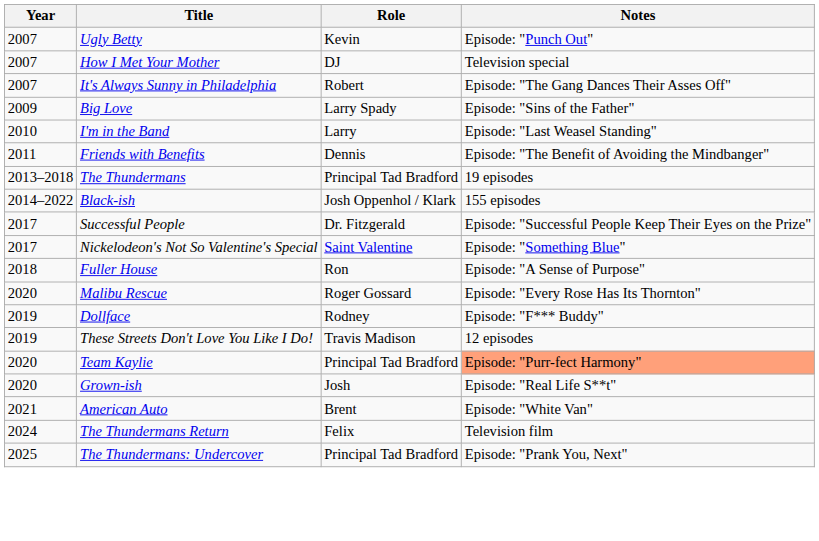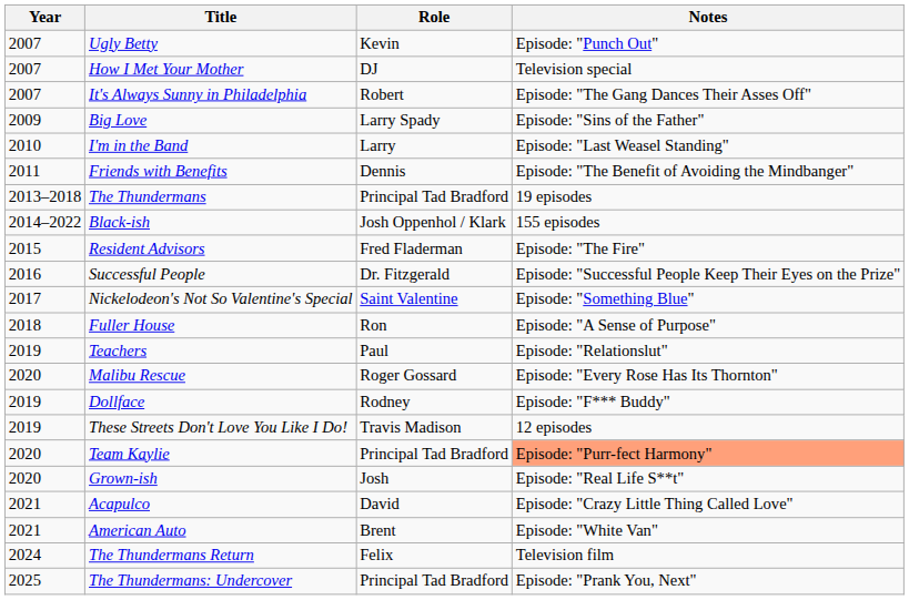+ row: 2015 | Resident Advisors | Fred Fladerman | Episode: "The Fire"
Successful People | Year: 2017 -> 2016
+ row: 2019 | Teachers | Paul | Episode: "Relationslut"
+ row: 2021 | Acapulco | David | Episode: "Crazy Little Thing Called Love"
